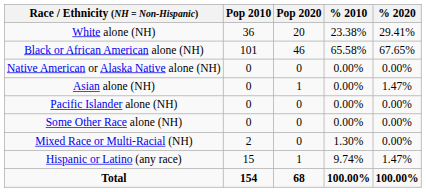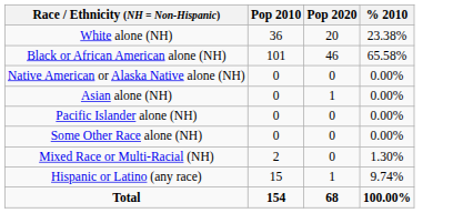- column: % 2020 | 29.41% | 67.65% | 0.00% | 1.47% | 0.00% | 0.00% | 0.00% | 1.47% | 100.00%
